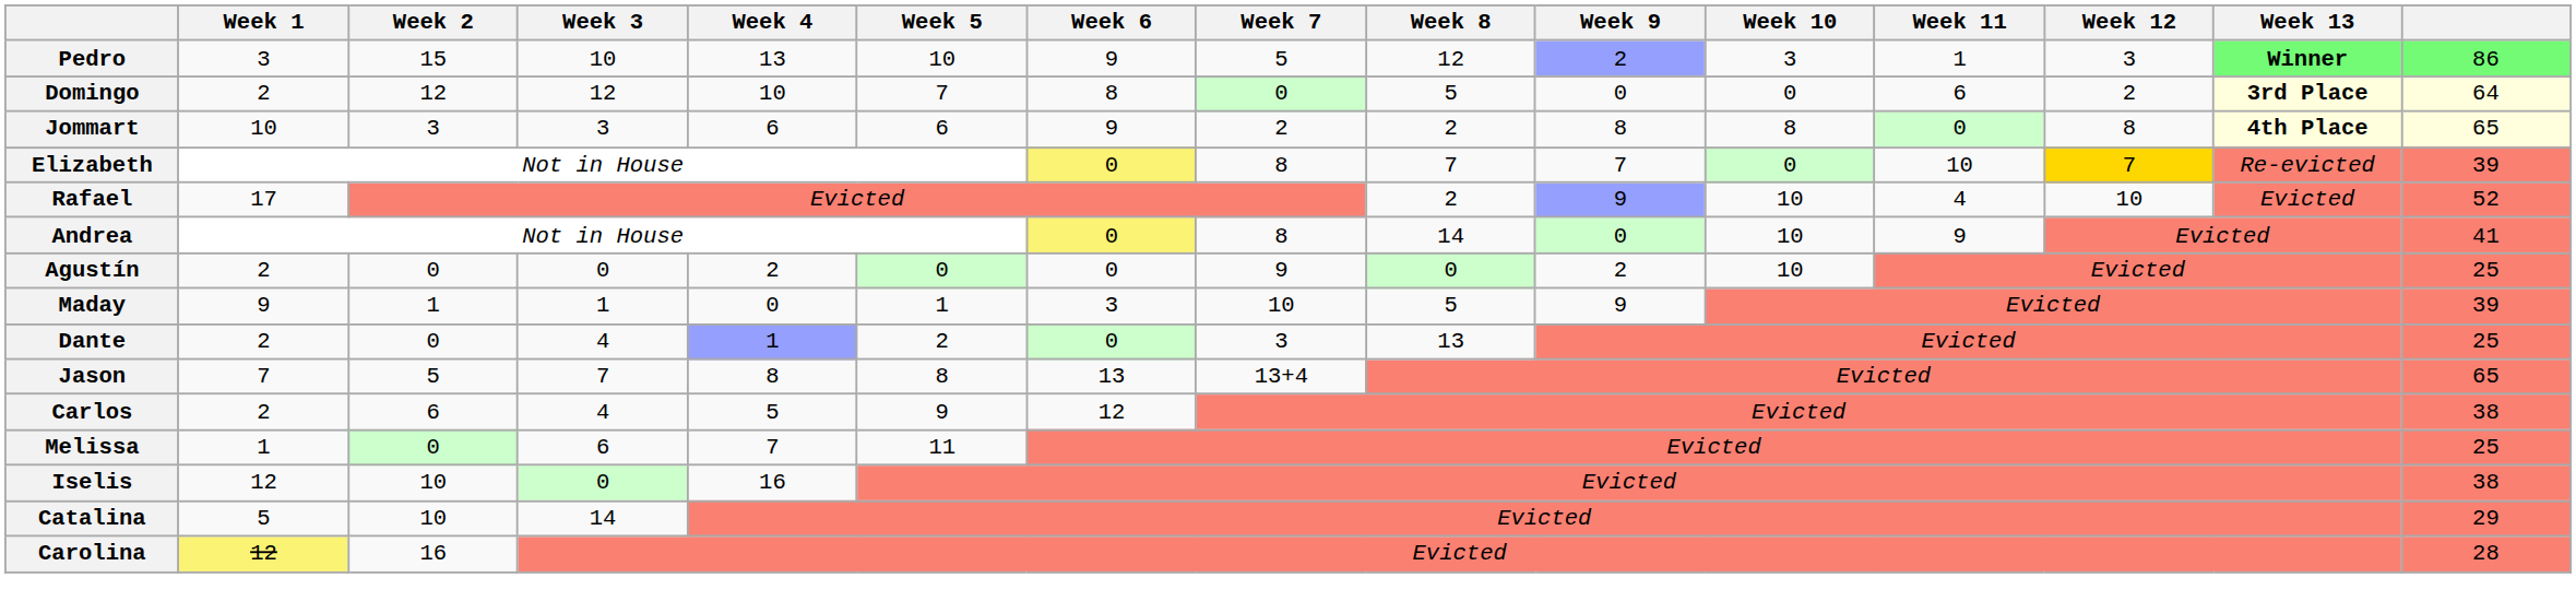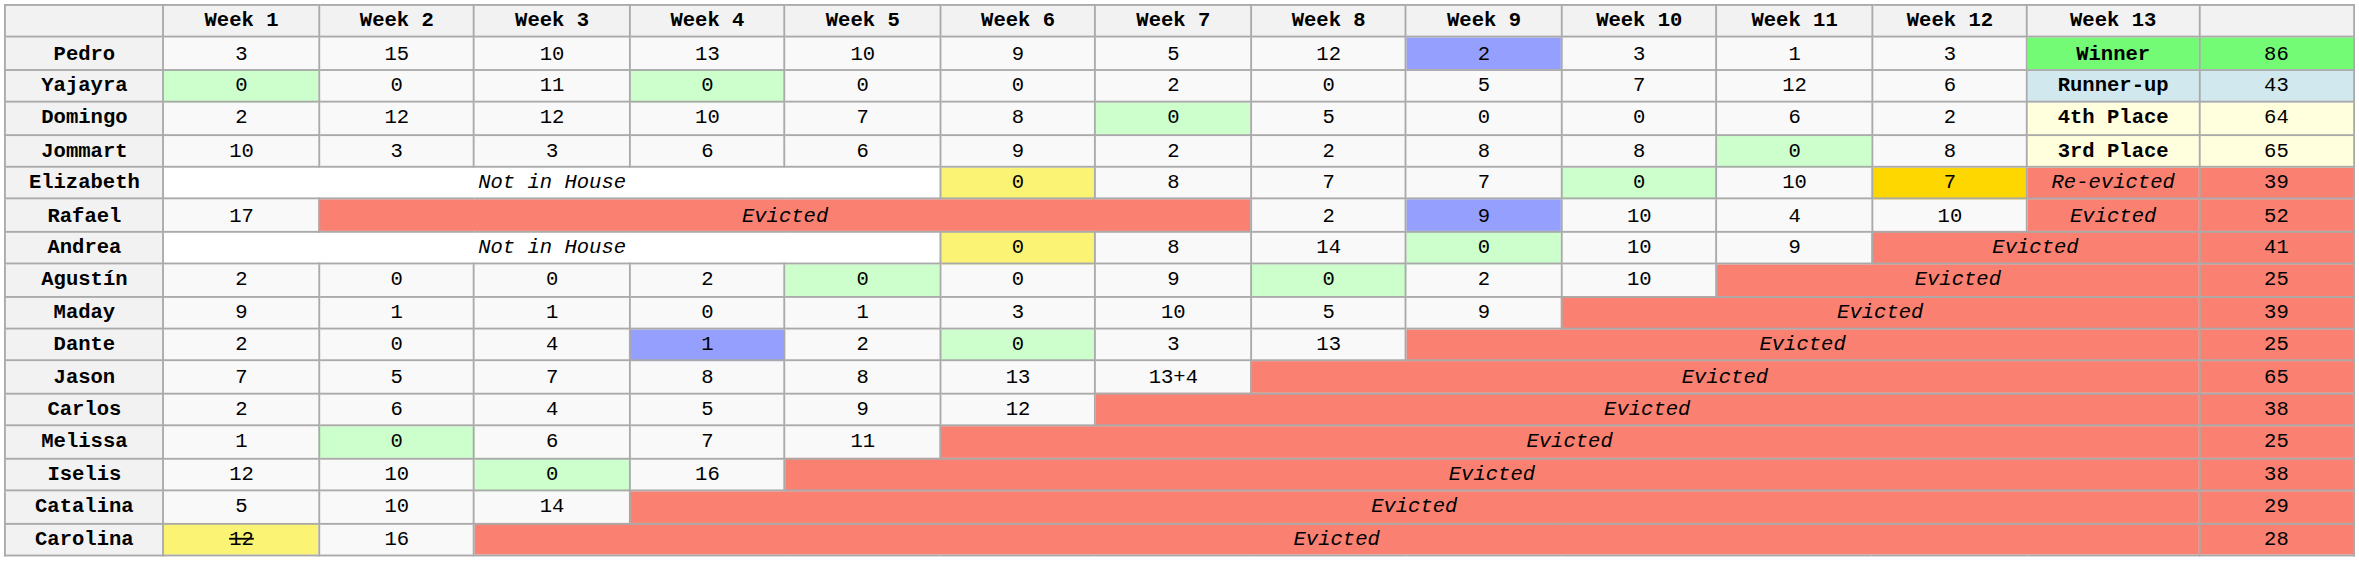+ row: Yajayra | 0 | 0 | 11 | 0 | 0 | 0 | 2 | 0 | 5 | 7 | 12 | 6 | Runner-up | 43
Domingo | Week 13: 3rd Place -> 4th Place
Jommart | Week 13: 4th Place -> 3rd Place
